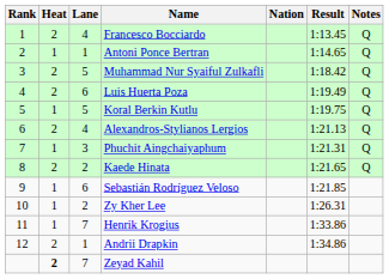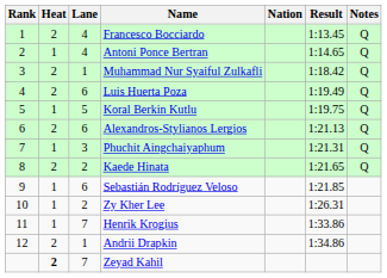Antoni Ponce Bertran | Lane: 1 -> 4
Muhammad Nur Syaiful Zulkafli | Lane: 5 -> 1
Alexandros-Stylianos Lergios | Lane: 4 -> 6
